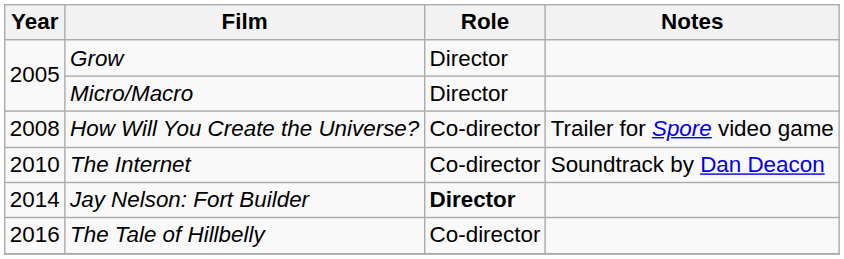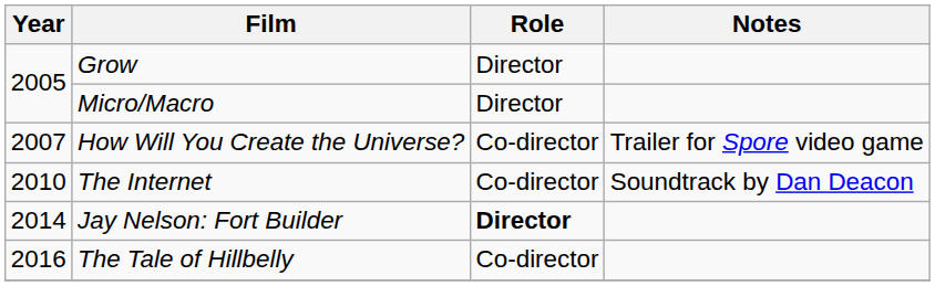How Will You Create the Universe? | Year: 2008 -> 2007
